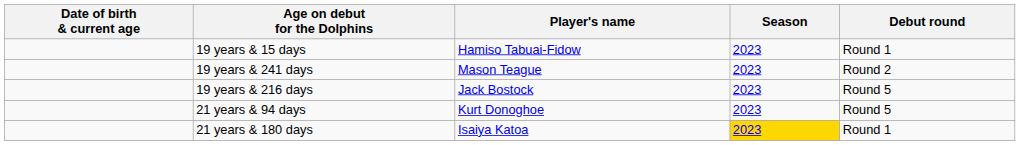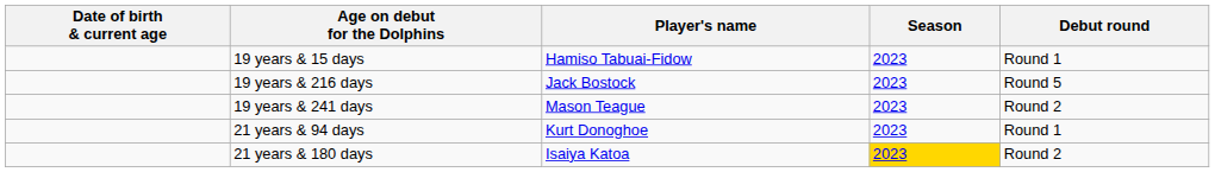rows swapped: 19 years & 216 days <-> 19 years & 241 days
21 years & 94 days | Debut round: Round 5 -> Round 1
21 years & 180 days | Debut round: Round 1 -> Round 2
